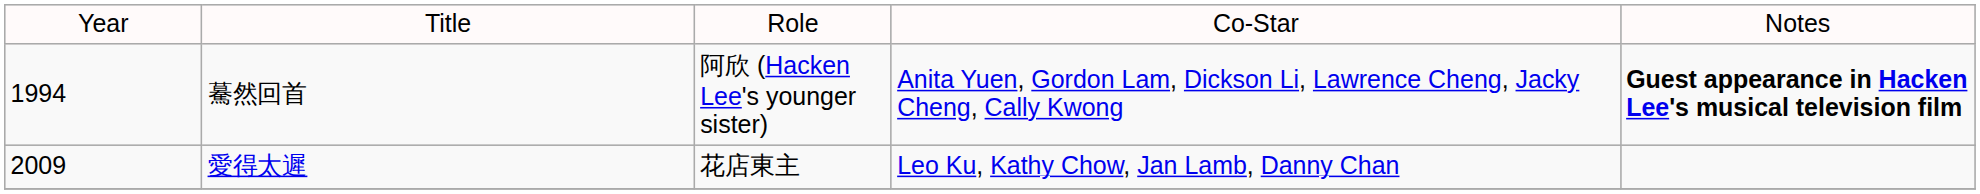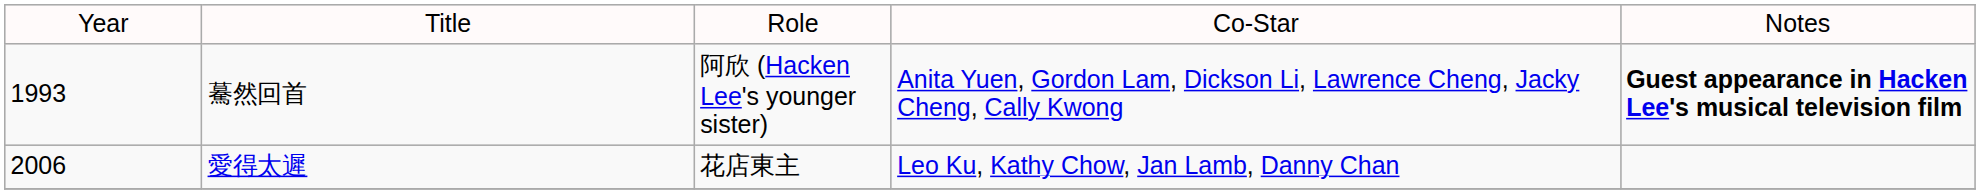驀然回首 | column 1: 1994 -> 1993
愛得太遲 | column 1: 2009 -> 2006
